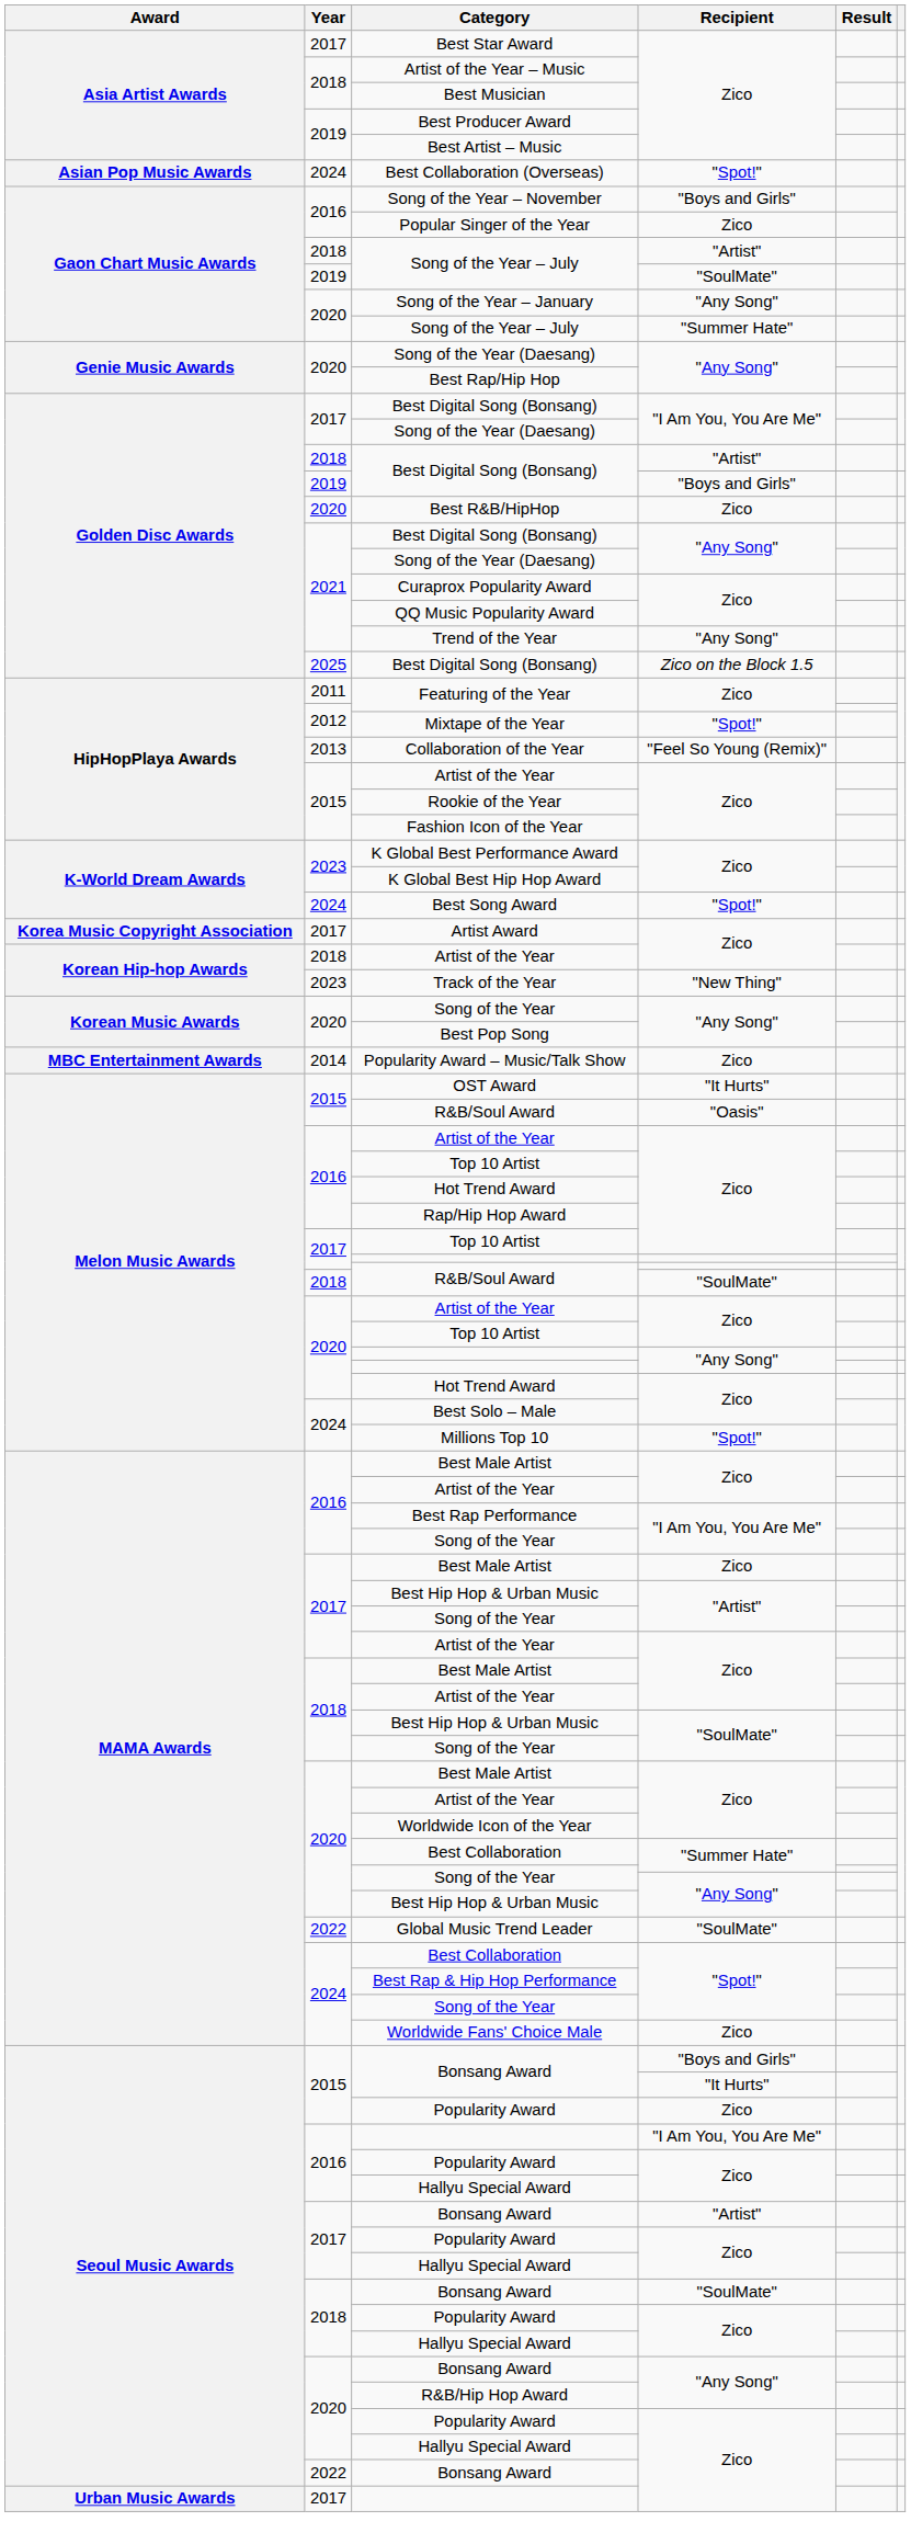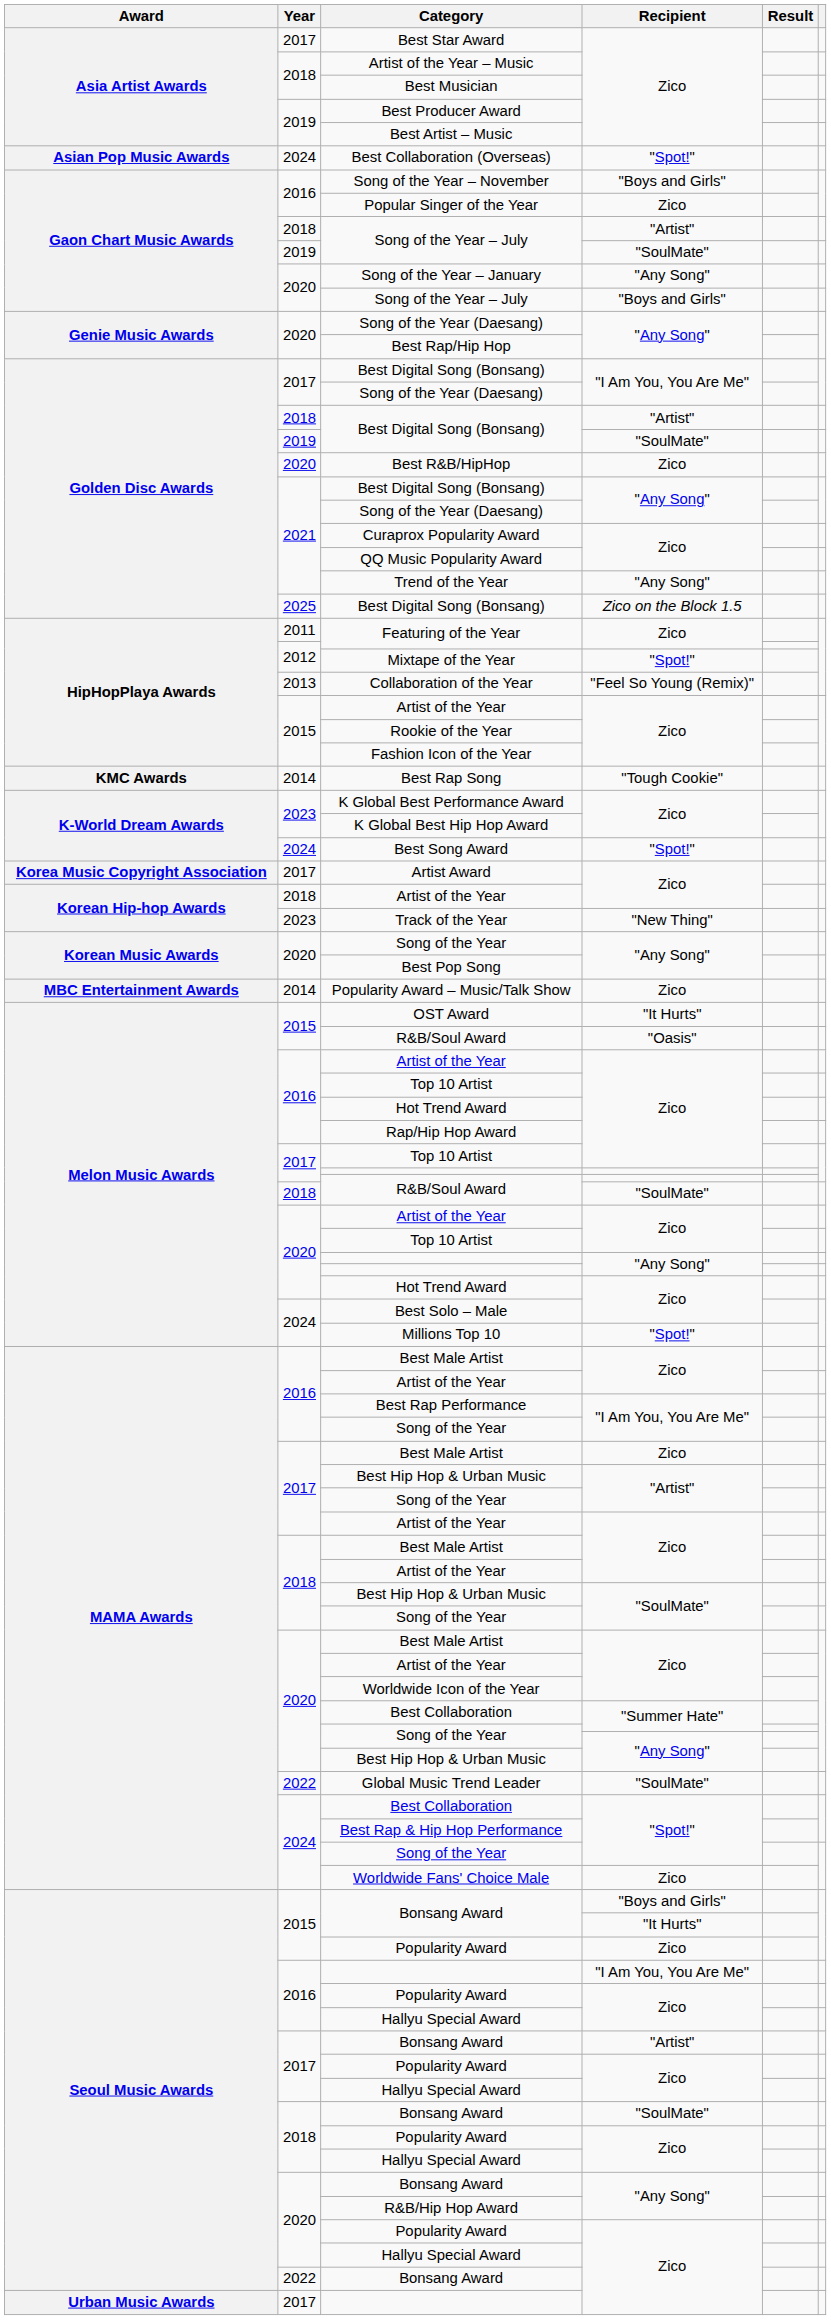2020 / Song of the Year – July | Recipient: "Summer Hate" -> "Boys and Girls"
2019 / Best Digital Song (Bonsang) | Recipient: "Boys and Girls" -> "SoulMate"
+ row: KMC Awards | 2014 | Best Rap Song | "Tough Cookie"
